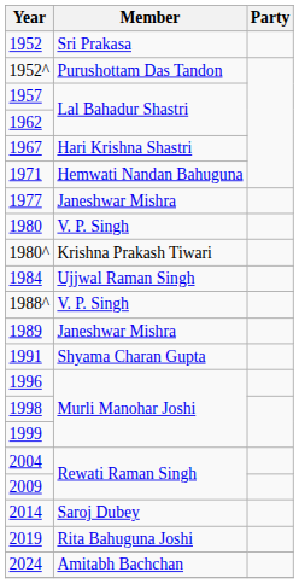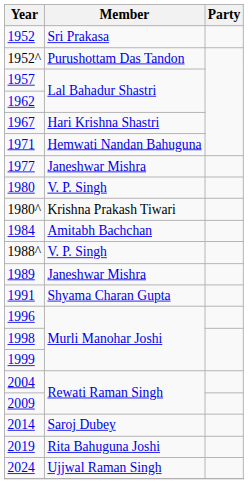1984 | Member: Ujjwal Raman Singh -> Amitabh Bachchan
2024 | Member: Amitabh Bachchan -> Ujjwal Raman Singh
